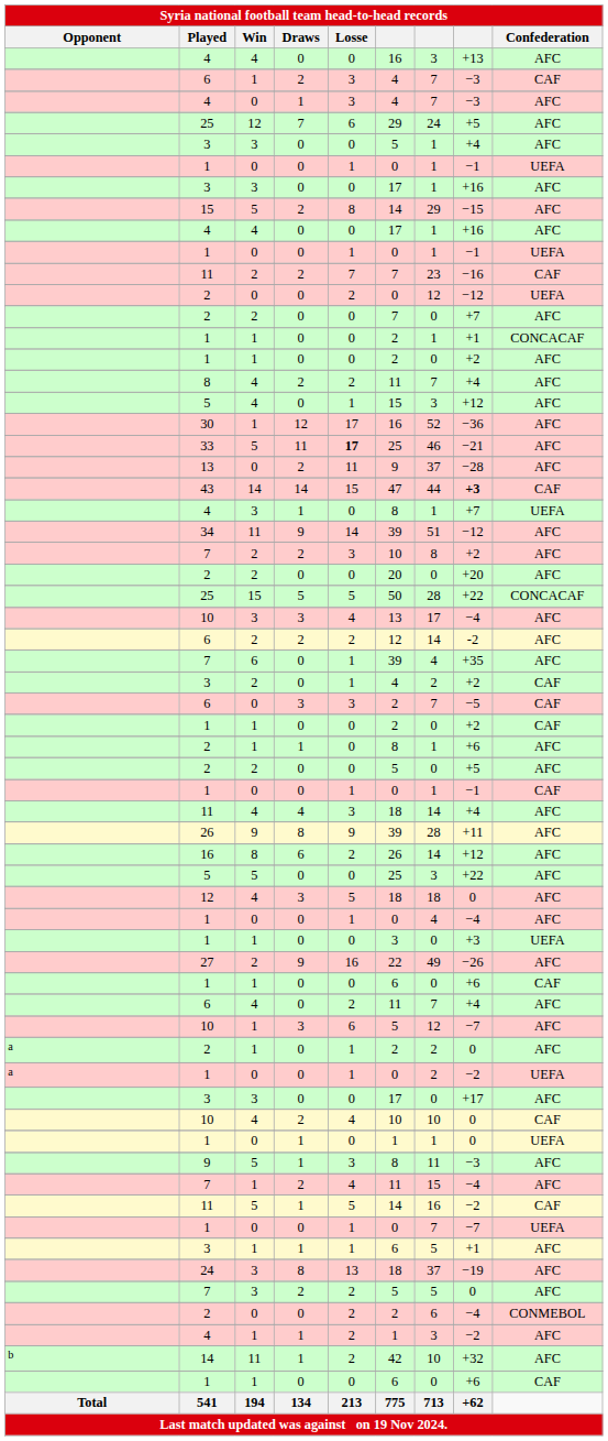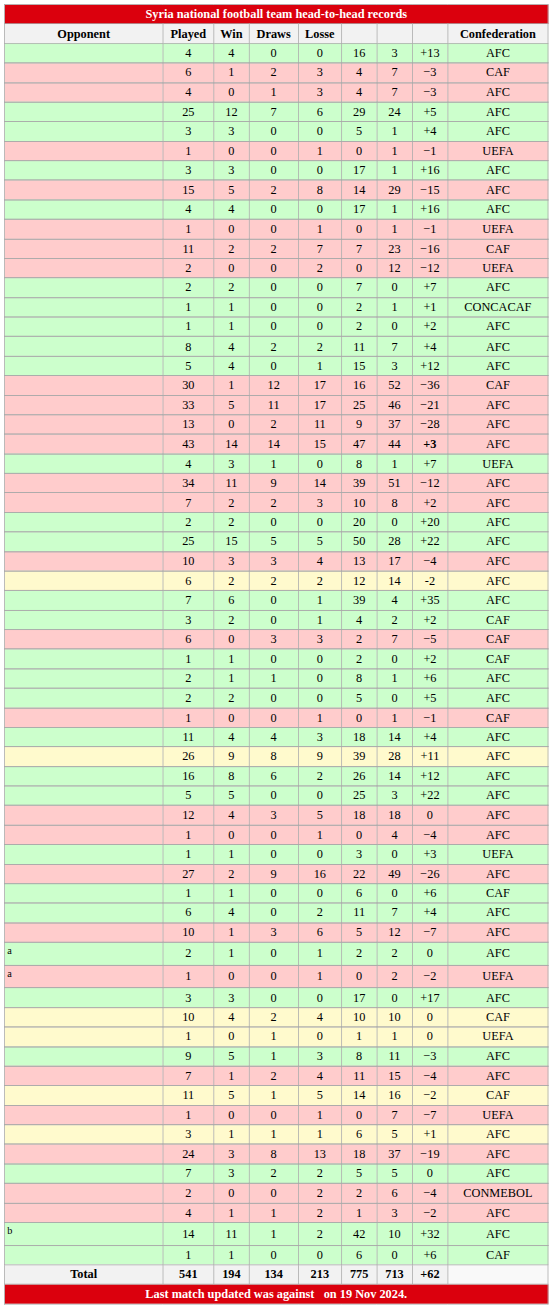30 | Confederation: AFC -> CAF
33 | Losse: bold -> normal
43 | Confederation: CAF -> AFC
25 / 15 | Confederation: CONCACAF -> AFC
